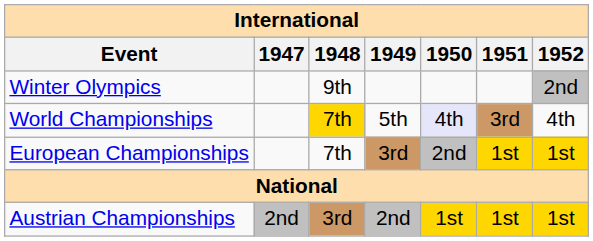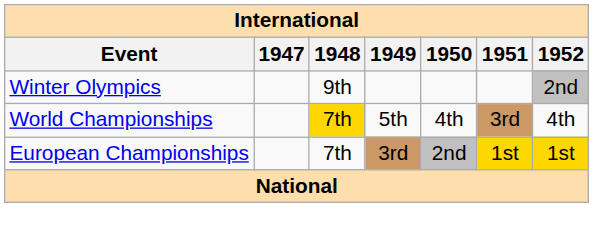World Championships | 1950: lavender background -> no background
- row: Austrian Championships | 2nd | 3rd | 2nd | 1st | 1st | 1st
